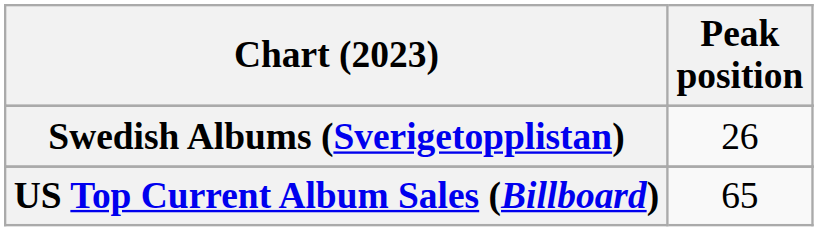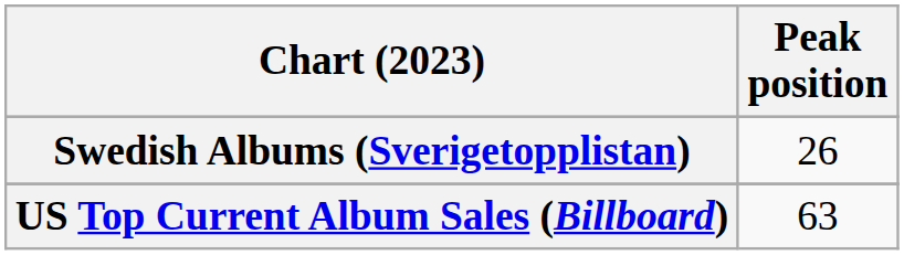US Top Current Album Sales (Billboard) | Peak position: 65 -> 63
